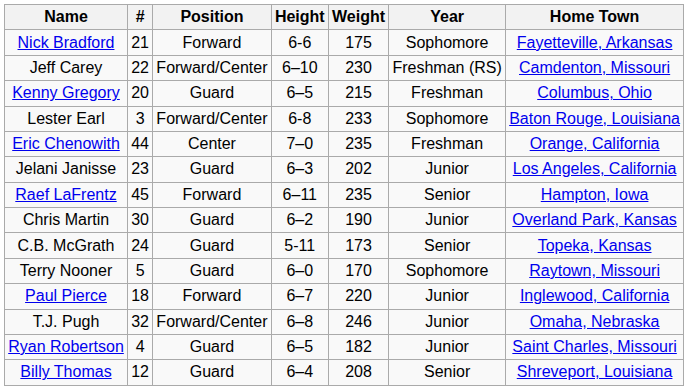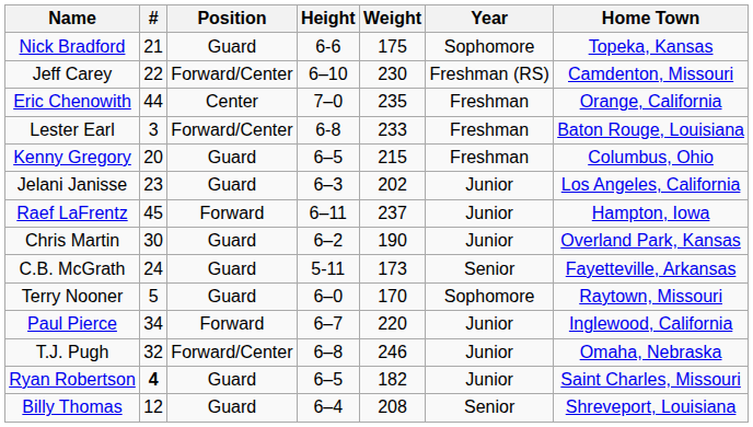Nick Bradford | Position: Forward -> Guard
Nick Bradford | Home Town: Fayetteville, Arkansas -> Topeka, Kansas
rows swapped: Eric Chenowith <-> Kenny Gregory
Lester Earl | Year: Sophomore -> Freshman
Raef LaFrentz | Weight: 235 -> 237
Raef LaFrentz | Year: Senior -> Junior
C.B. McGrath | Home Town: Topeka, Kansas -> Fayetteville, Arkansas
Paul Pierce | #: 18 -> 34
Ryan Robertson | #: normal -> bold
